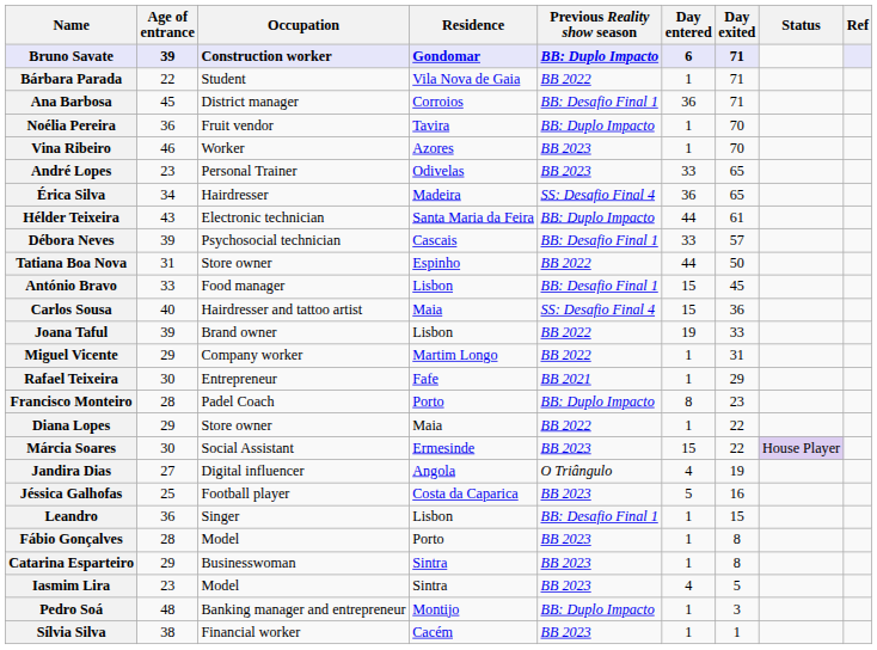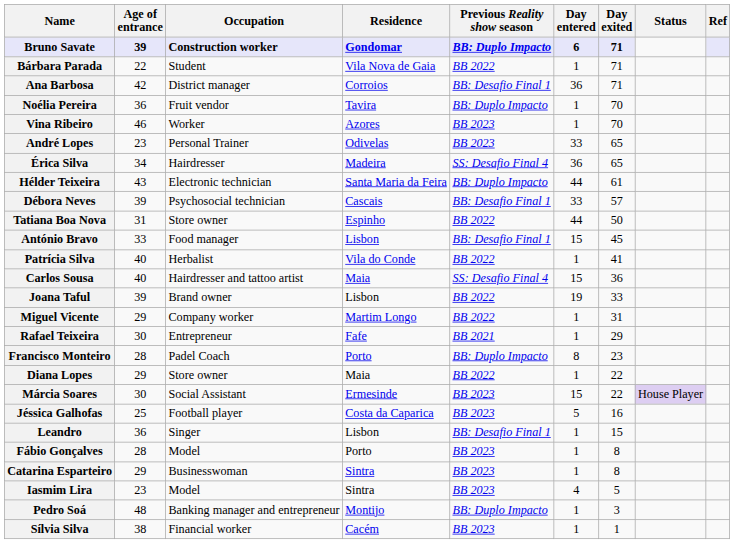Ana Barbosa | Age of entrance: 45 -> 42
+ row: Patrícia Silva | 40 | Herbalist | Vila do Conde | BB 2022 | 1 | 41
- row: Jandira Dias | 27 | Digital influencer | Angola | O Triângulo | 4 | 19
